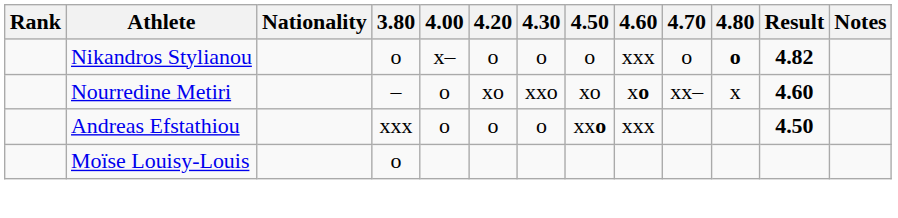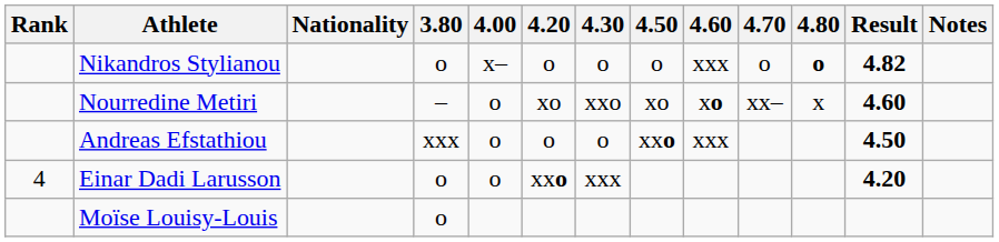+ row: 4 | Einar Dadi Larusson | o | o | xxo | xxx | 4.20
